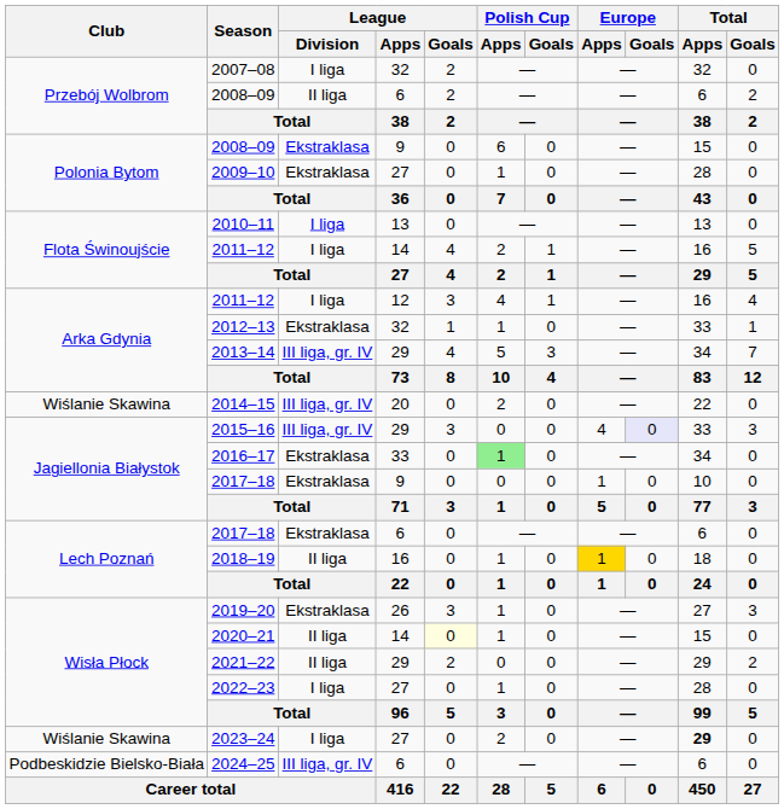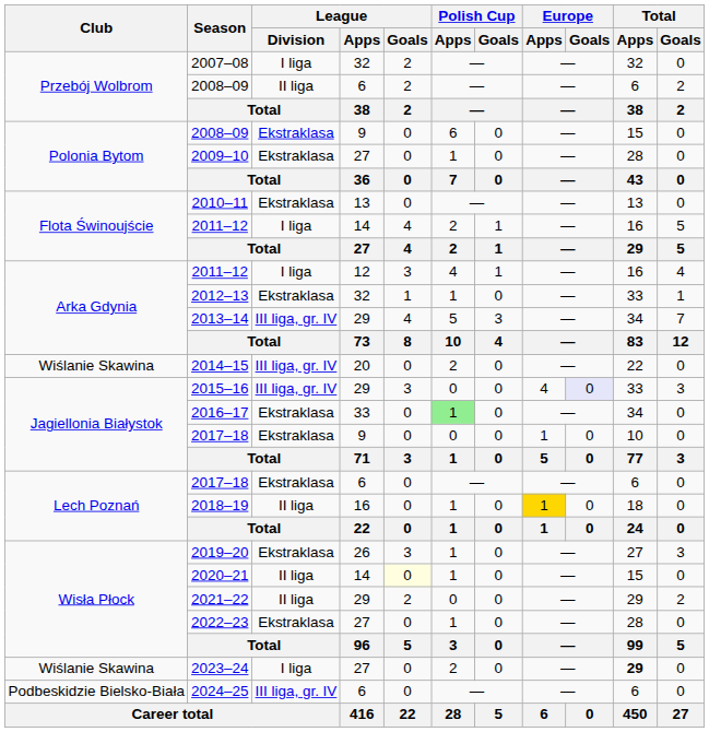2010–11 | League / Division: I liga -> Ekstraklasa
2022–23 | League / Division: I liga -> Ekstraklasa
